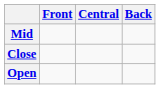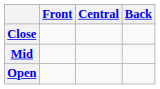rows swapped: Close <-> Mid
